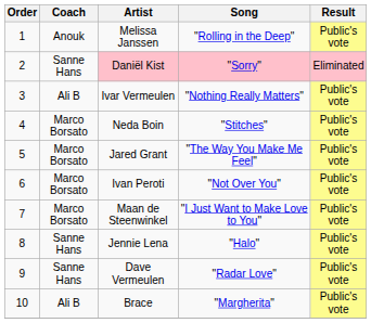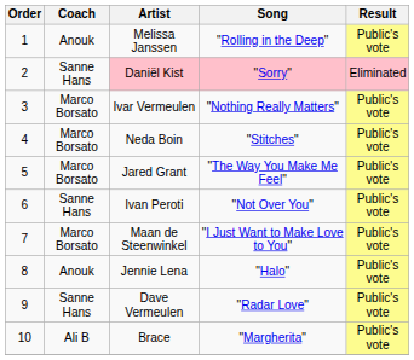Ivar Vermeulen | Coach: Ali B -> Marco Borsato
Ivan Peroti | Coach: Marco Borsato -> Sanne Hans
Jennie Lena | Coach: Sanne Hans -> Anouk
